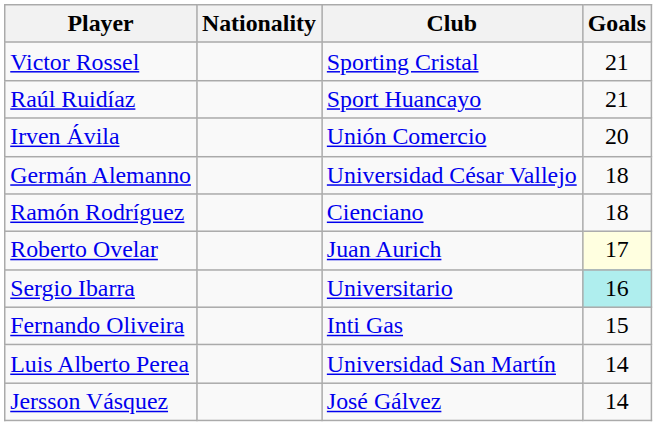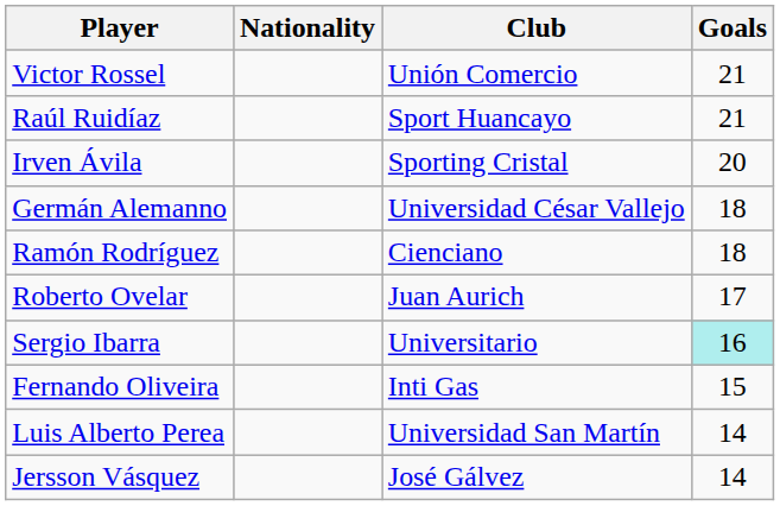Victor Rossel | Club: Sporting Cristal -> Unión Comercio
Irven Ávila | Club: Unión Comercio -> Sporting Cristal
Roberto Ovelar | Goals: lightyellow background -> no background
